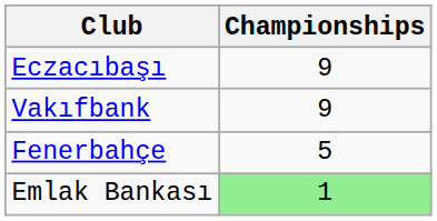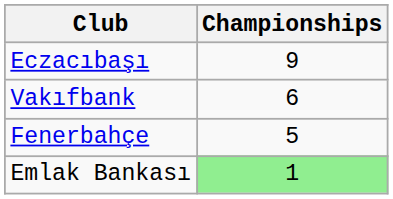Vakıfbank | Championships: 9 -> 6
